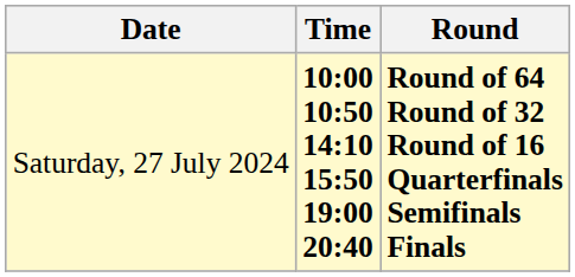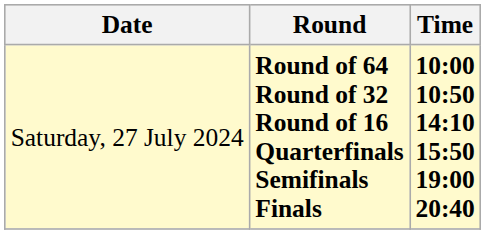columns swapped: Time <-> Round
